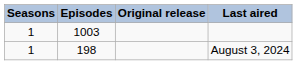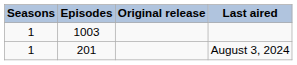August 3, 2024 | Episodes: 198 -> 201
